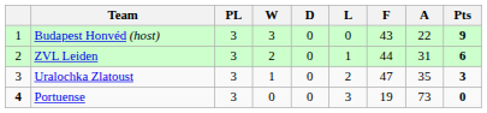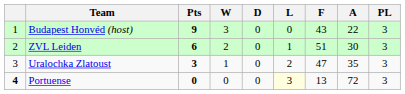columns swapped: PL <-> Pts
ZVL Leiden | F: 44 -> 51
ZVL Leiden | A: 31 -> 30
Portuense | L: no background -> lightyellow background
Portuense | F: 19 -> 13
Portuense | A: 73 -> 72
